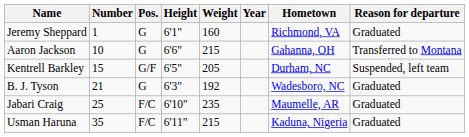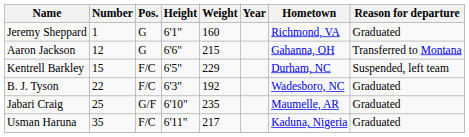Aaron Jackson | Number: 10 -> 12
Kentrell Barkley | Pos.: G/F -> F/C
Kentrell Barkley | Weight: 205 -> 229
B. J. Tyson | Number: 21 -> 22
B. J. Tyson | Pos.: G -> F/C
Jabari Craig | Pos.: F/C -> G/F
Usman Haruna | Weight: 215 -> 217
